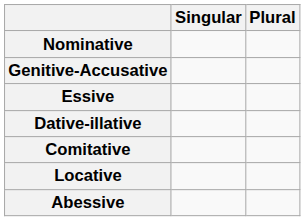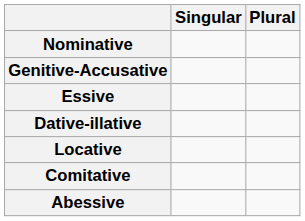rows swapped: Locative <-> Comitative
